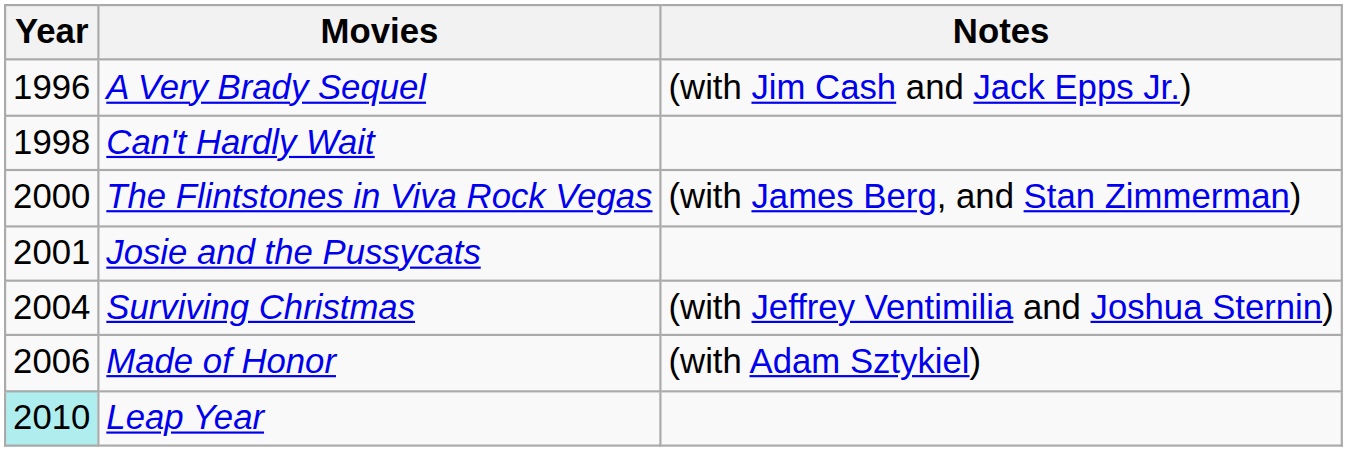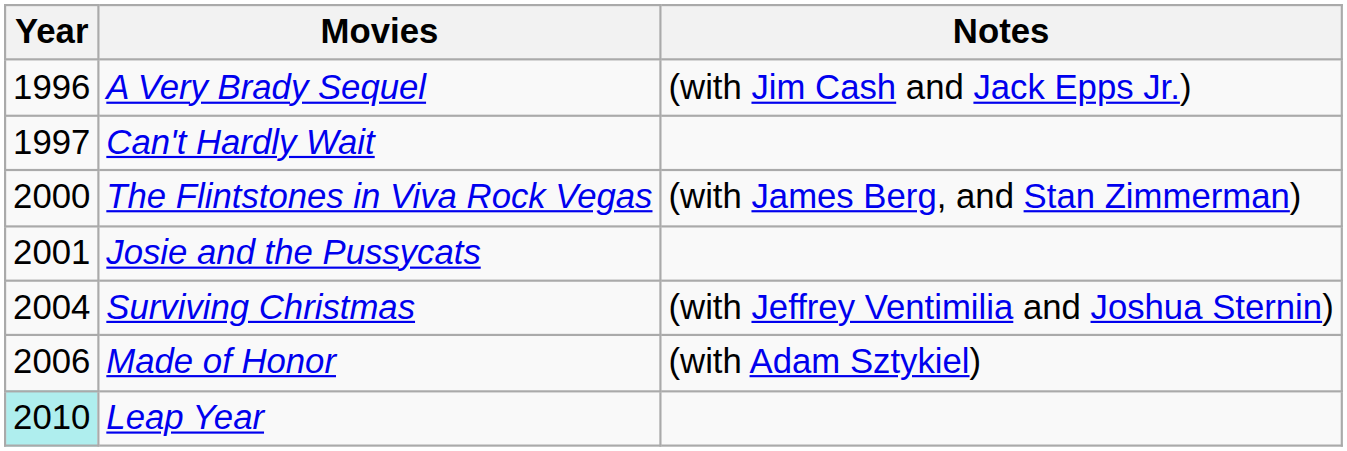Can't Hardly Wait | Year: 1998 -> 1997
